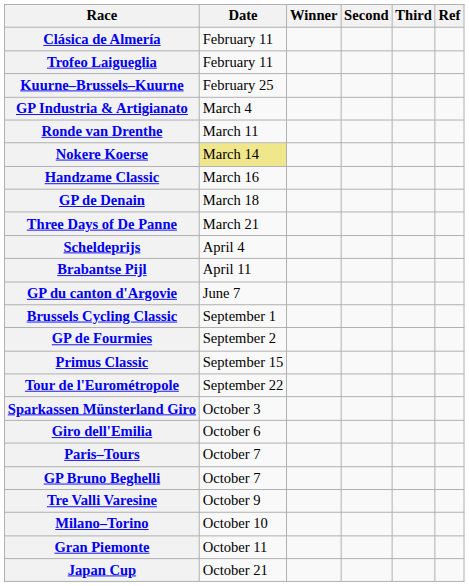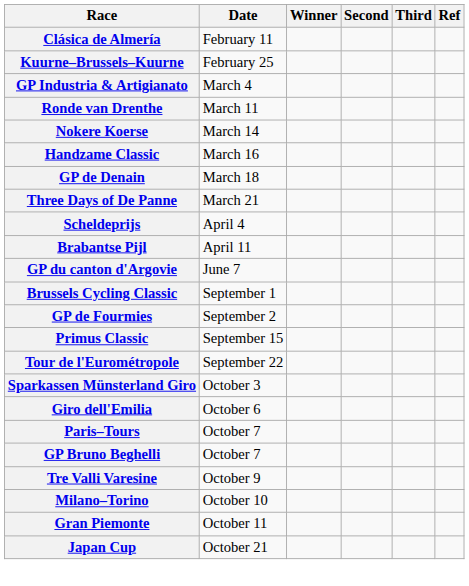- row: Trofeo Laigueglia | February 11
Nokere Koerse | Date: khaki background -> no background
